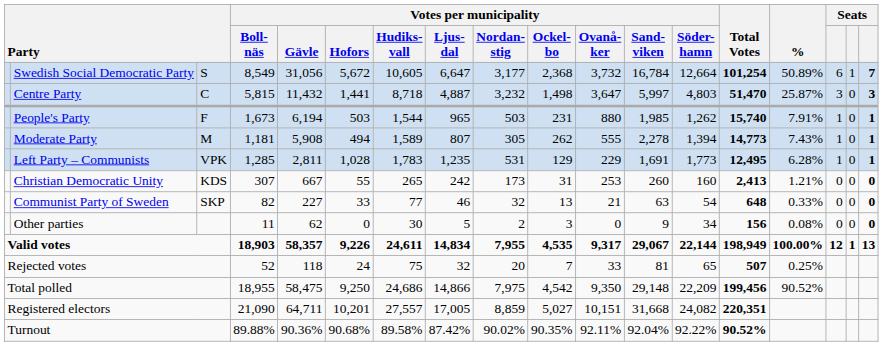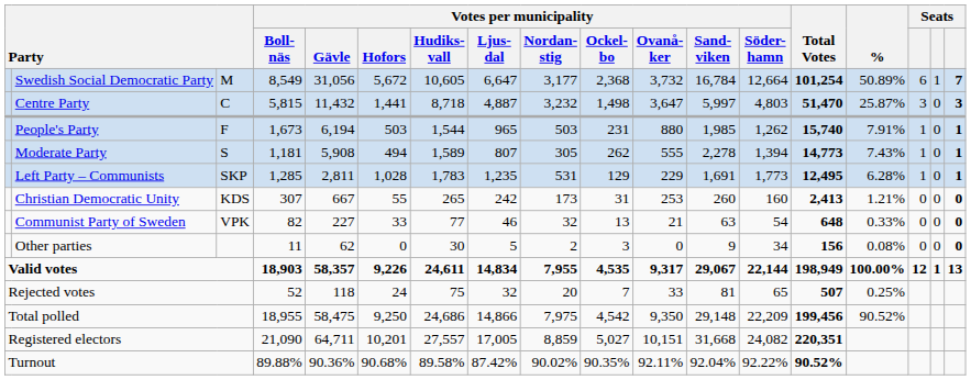Swedish Social Democratic Party | column 3: S -> M
Moderate Party | column 3: M -> S
Left Party – Communists | column 3: VPK -> SKP
Communist Party of Sweden | column 3: SKP -> VPK
